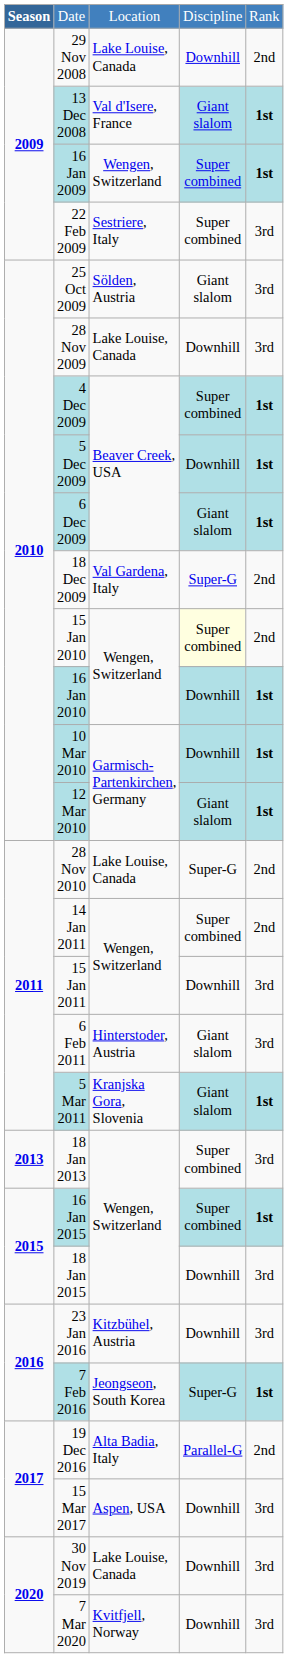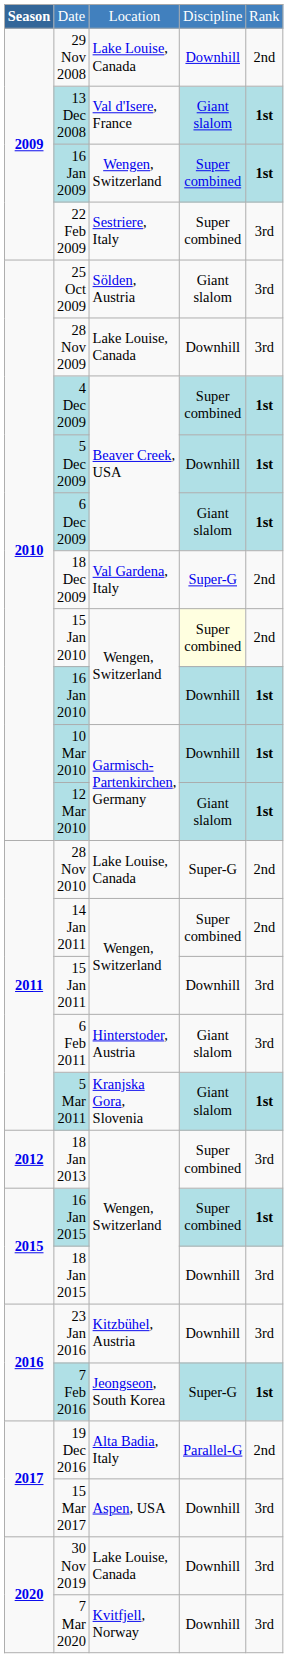18 Jan 2013 | Season: 2013 -> 2012
